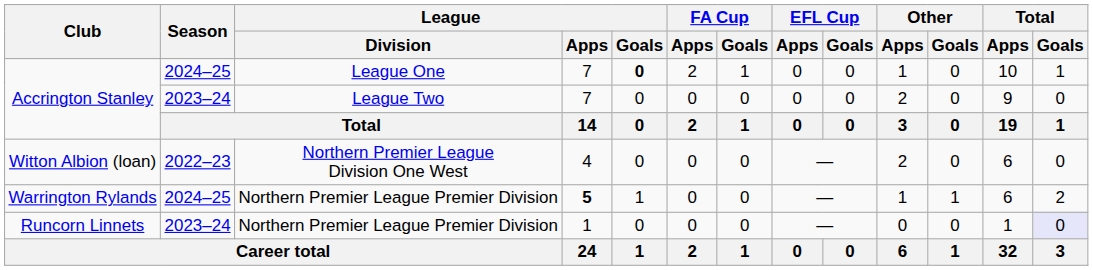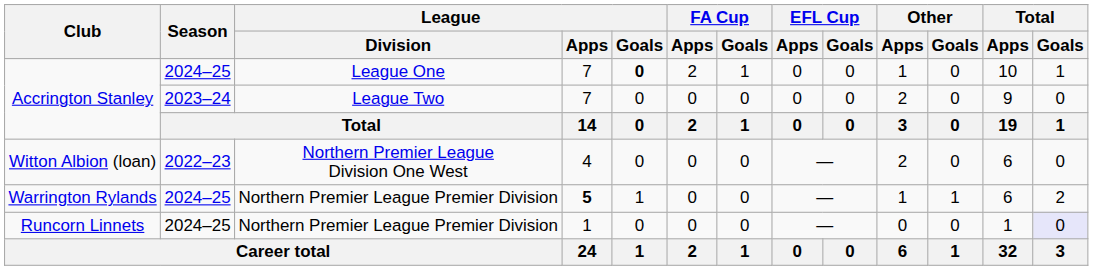Runcorn Linnets | Season: 2023–24 -> 2024–25
